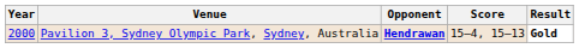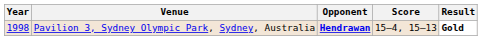Pavilion 3, Sydney Olympic Park, Sydney, Australia | Year: 2000 -> 1998
